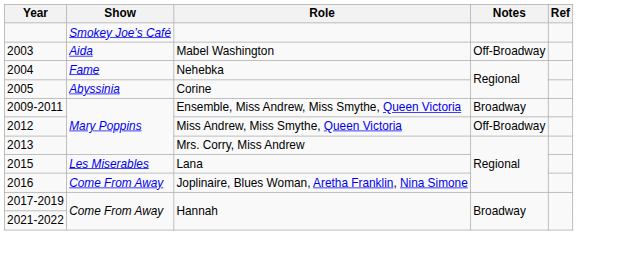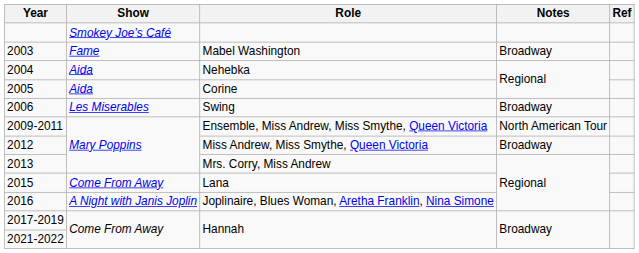Mabel Washington | Show: Aida -> Fame
Mabel Washington | Notes: Off-Broadway -> Broadway
Nehebka | Show: Fame -> Aida
Corine | Show: Abyssinia -> Aida
+ row: 2006 | Les Miserables | Swing | Broadway
Ensemble, Miss Andrew, Miss Smythe, Queen Victoria | Notes: Broadway -> North American Tour
Miss Andrew, Miss Smythe, Queen Victoria | Notes: Off-Broadway -> Broadway
Lana | Show: Les Miserables -> Come From Away
Joplinaire, Blues Woman, Aretha Franklin, Nina Simone | Show: Come From Away -> A Night with Janis Joplin
